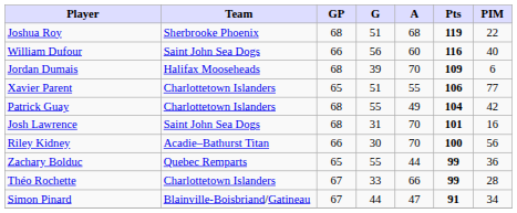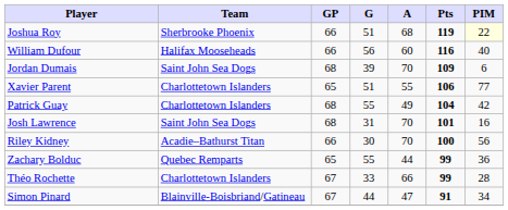Joshua Roy | GP: 68 -> 66
Joshua Roy | PIM: no background -> lightyellow background
William Dufour | Team: Saint John Sea Dogs -> Halifax Mooseheads
Jordan Dumais | Team: Halifax Mooseheads -> Saint John Sea Dogs
